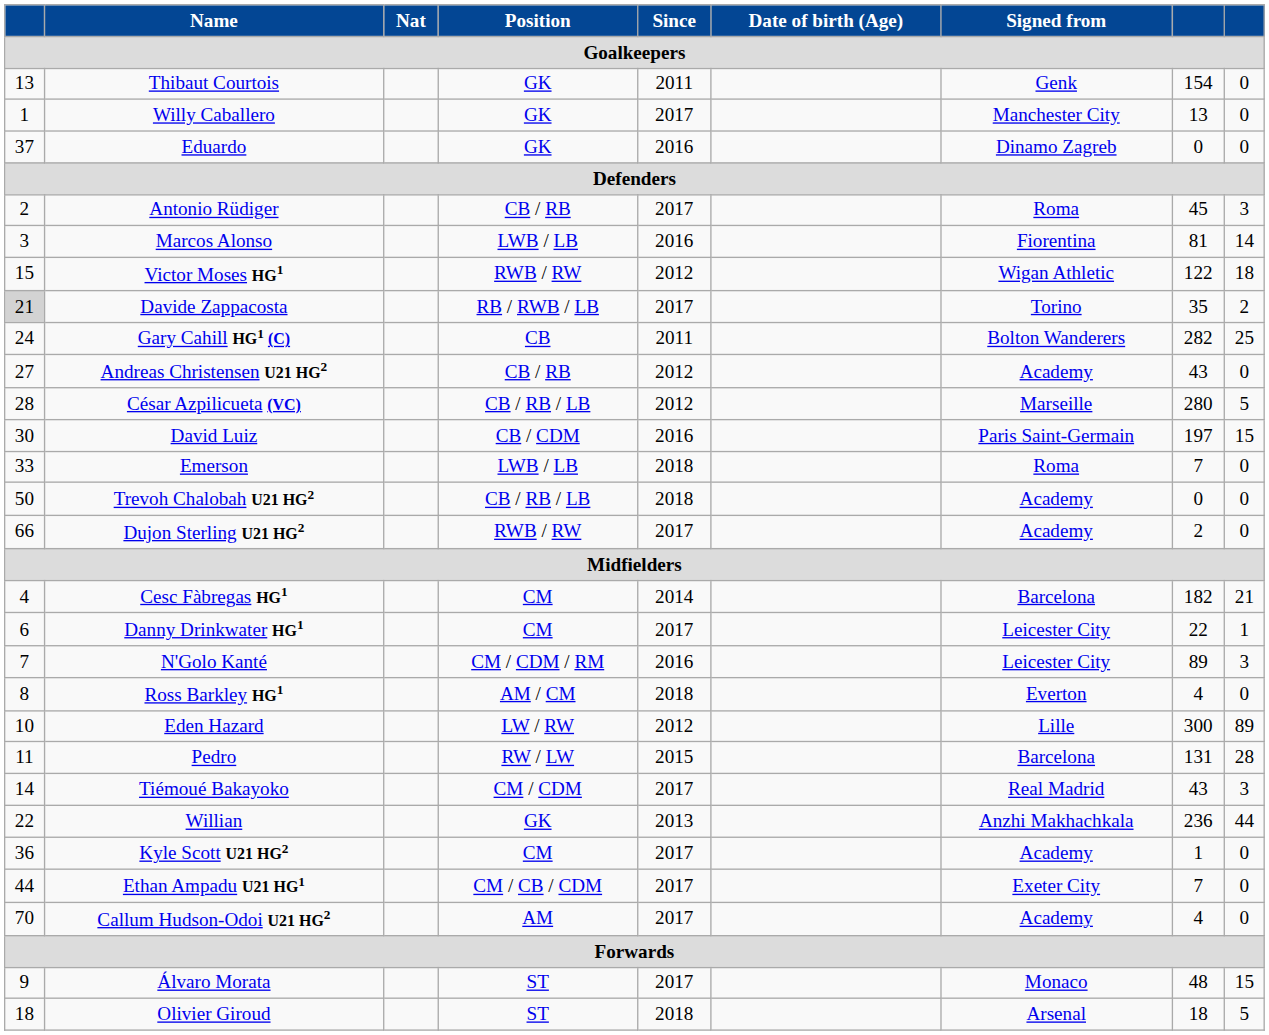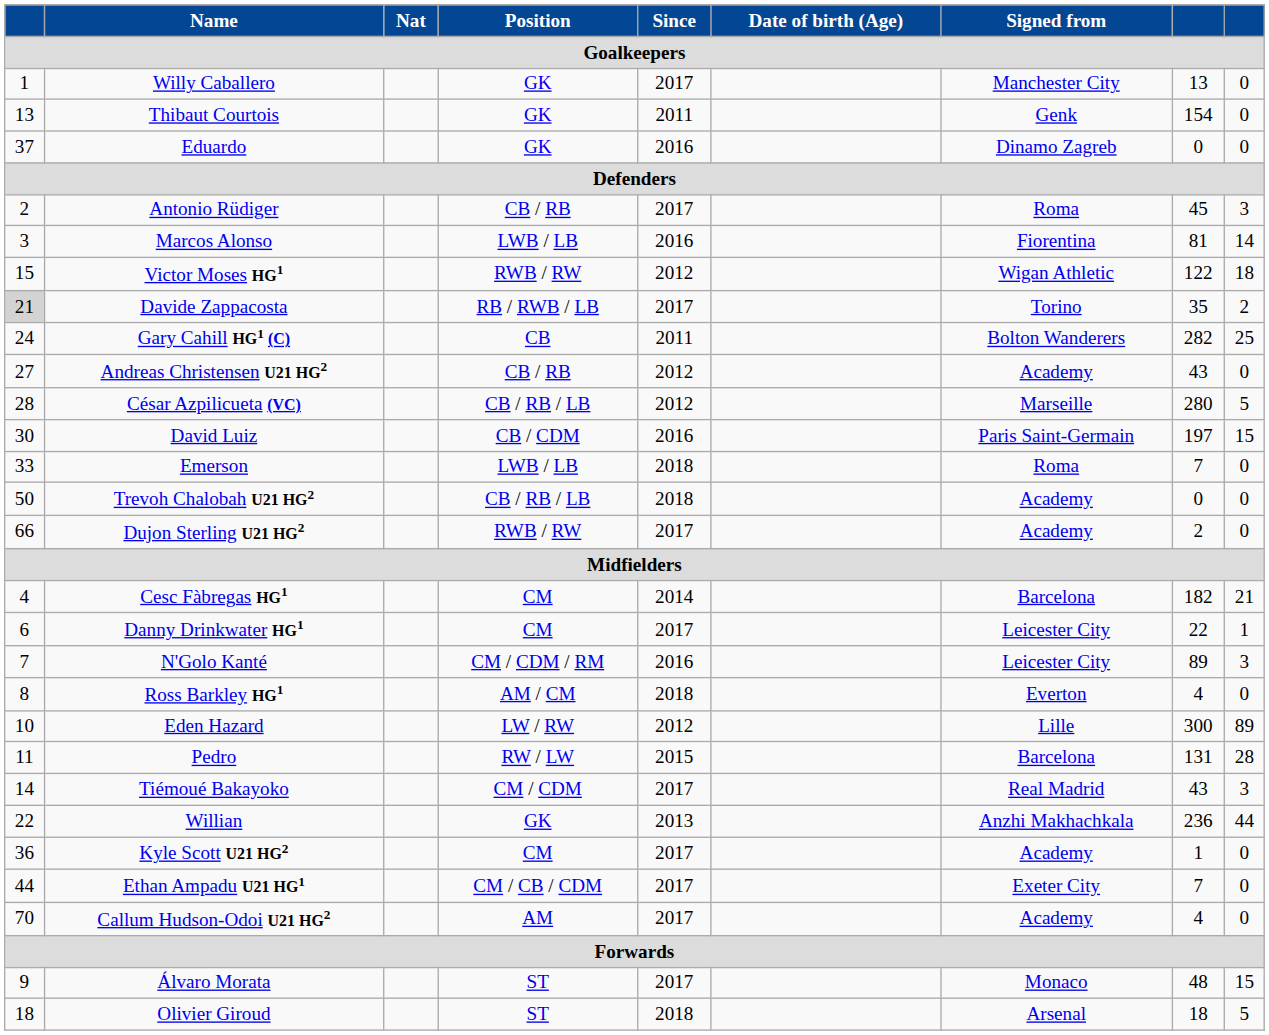rows swapped: Willy Caballero <-> Thibaut Courtois
